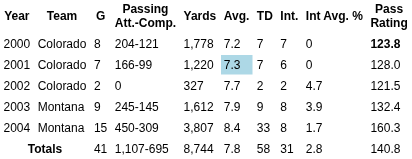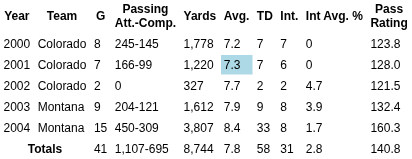2000 | Passing Att.-Comp.: 204-121 -> 245-145
2000 | Pass Rating: bold -> normal
2003 | Passing Att.-Comp.: 245-145 -> 204-121
